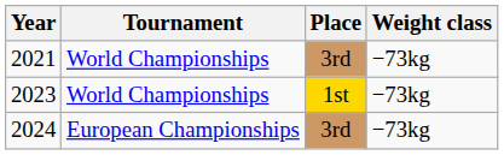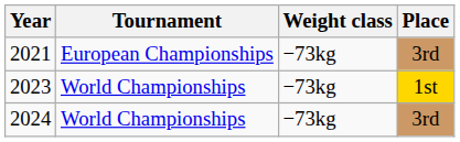columns swapped: Place <-> Weight class
2021 | Tournament: World Championships -> European Championships
2024 | Tournament: European Championships -> World Championships
